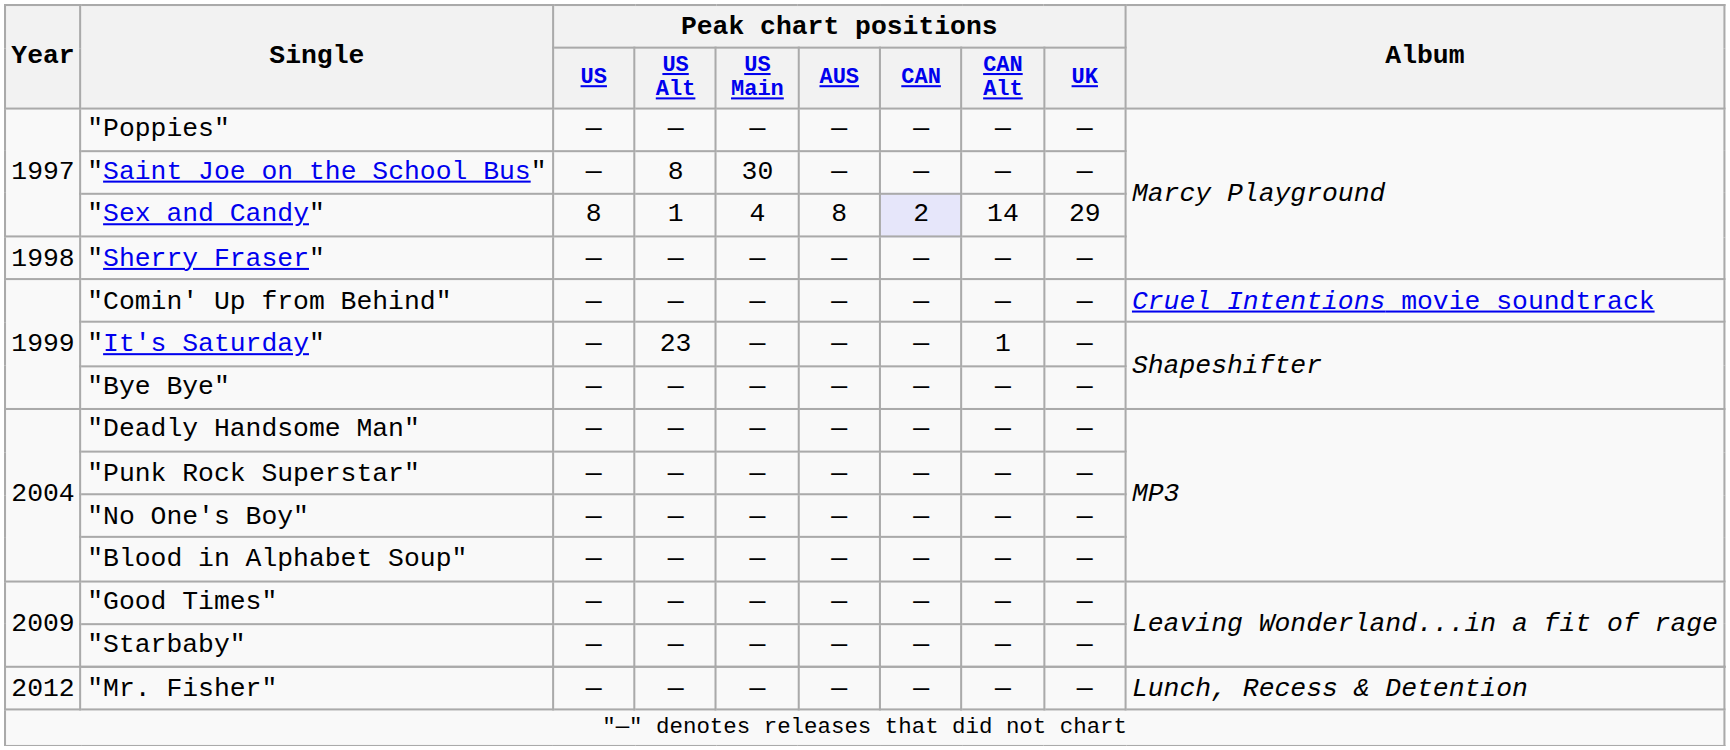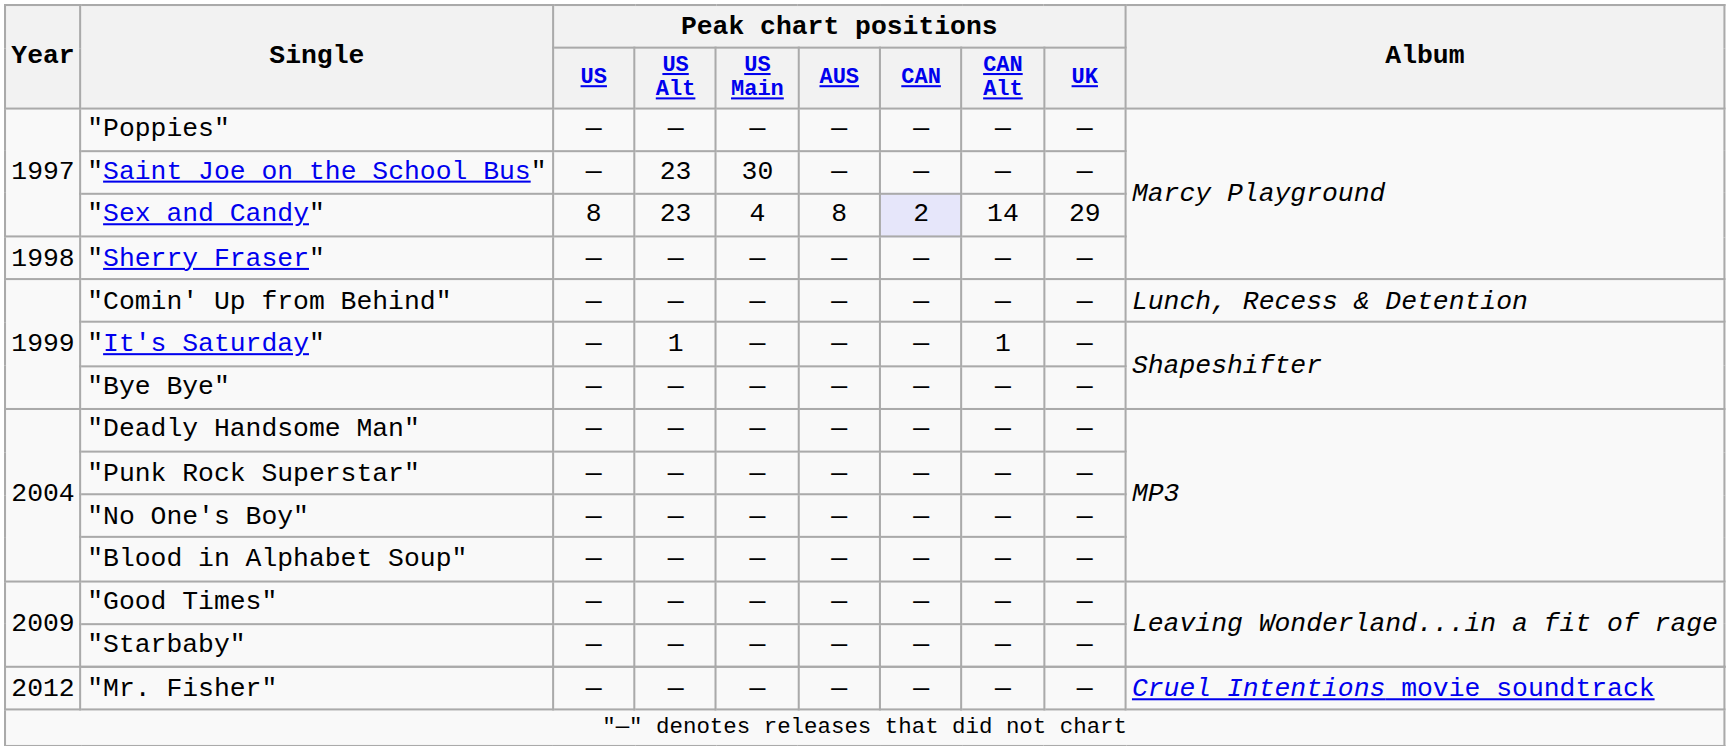"Saint Joe on the School Bus" | Peak chart positions / US Alt: 8 -> 23
"Sex and Candy" | Peak chart positions / US Alt: 1 -> 23
"Comin' Up from Behind" | Album: Cruel Intentions movie soundtrack -> Lunch, Recess & Detention
"It's Saturday" | Peak chart positions / US Alt: 23 -> 1
"Mr. Fisher" | Album: Lunch, Recess & Detention -> Cruel Intentions movie soundtrack
